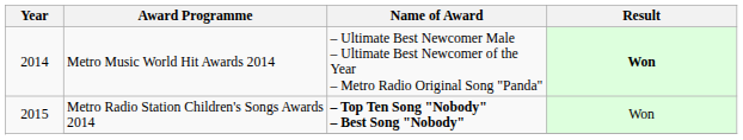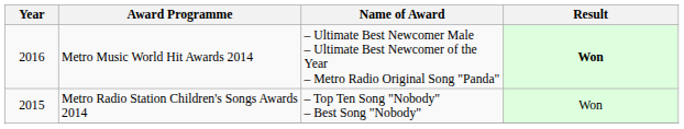Metro Music World Hit Awards 2014 | Year: 2014 -> 2016
Metro Radio Station Children's Songs Awards 2014 | Name of Award: bold -> normal
